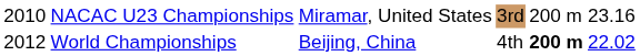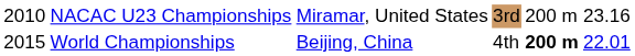World Championships | column 1: 2012 -> 2015
World Championships | column 6: 22.02 -> 22.01
